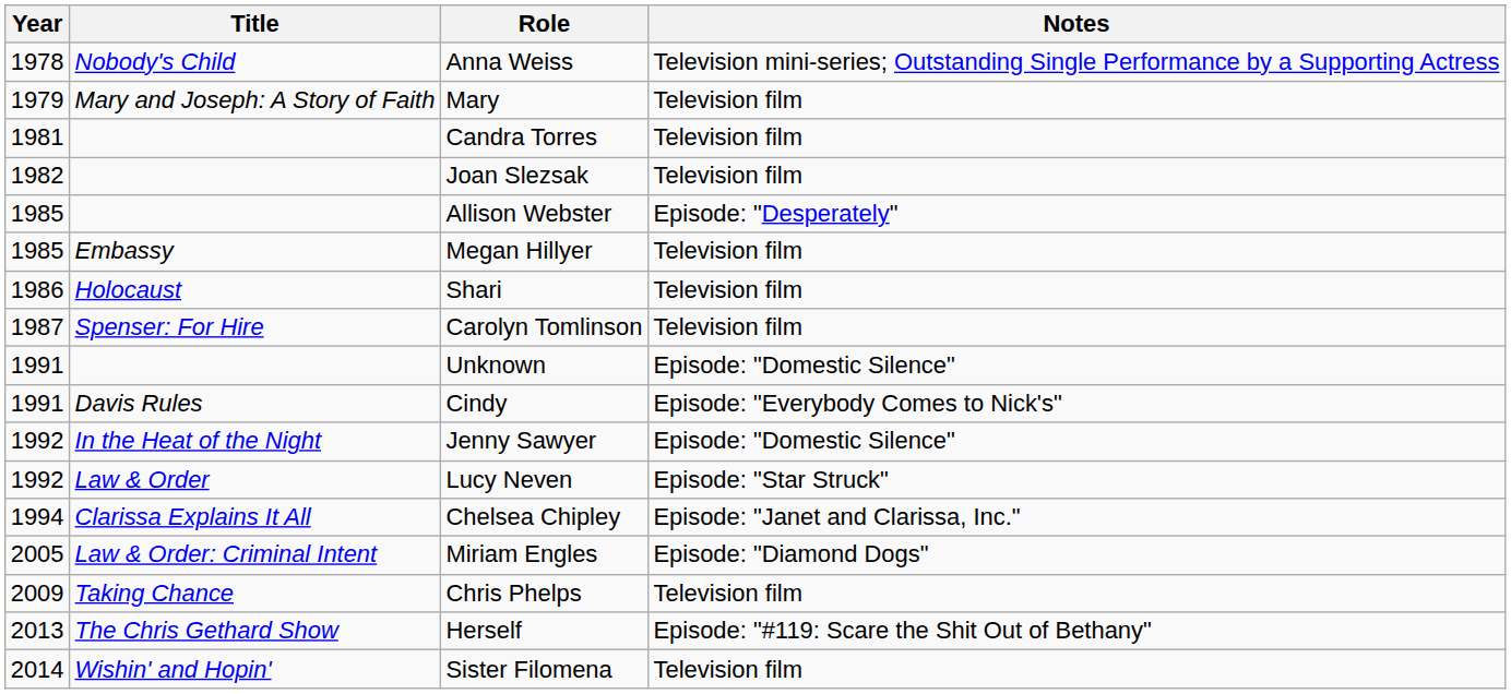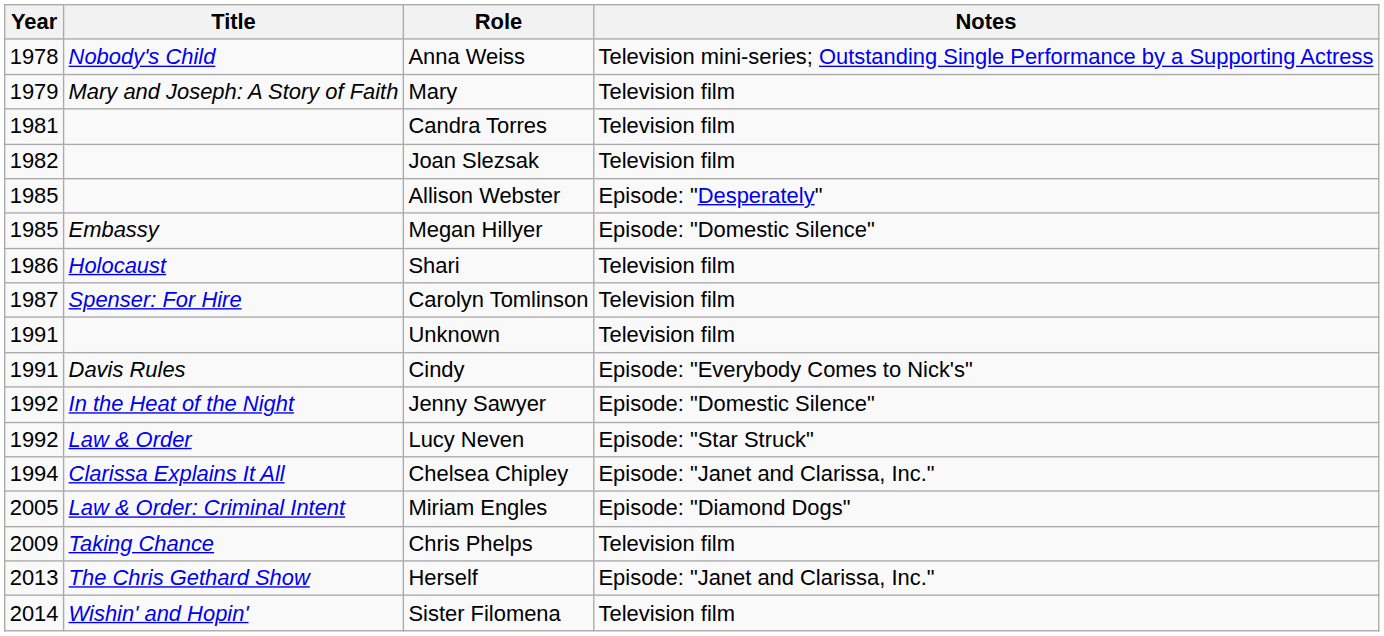Megan Hillyer | Notes: Television film -> Episode: "Domestic Silence"
Unknown | Notes: Episode: "Domestic Silence" -> Television film
Herself | Notes: Episode: "#119: Scare the Shit Out of Bethany" -> Episode: "Janet and Clarissa, Inc."
